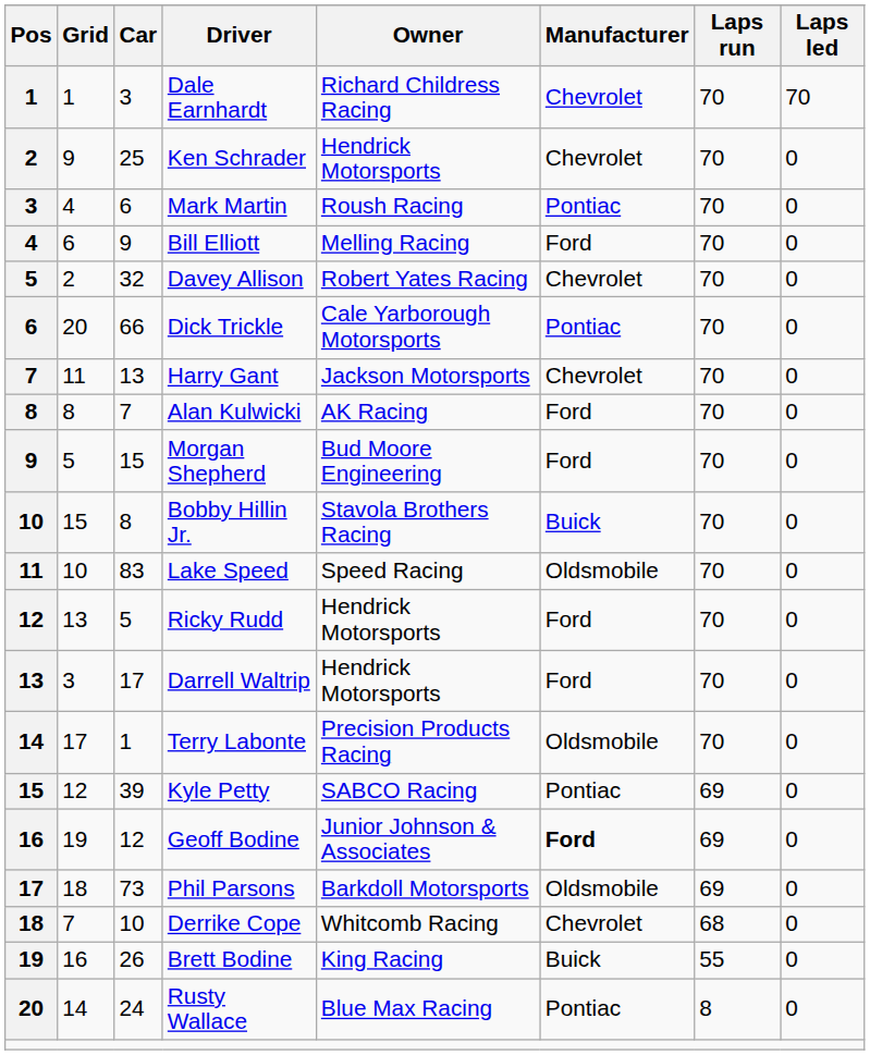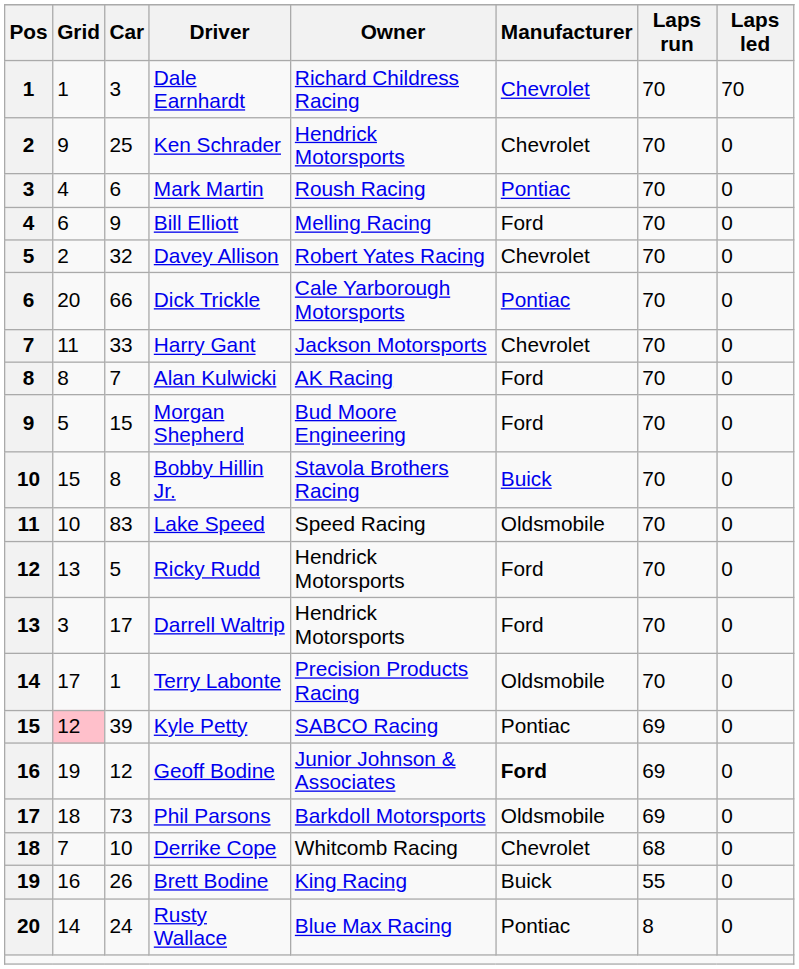Harry Gant | Car: 13 -> 33
Kyle Petty | Grid: no background -> pink background
